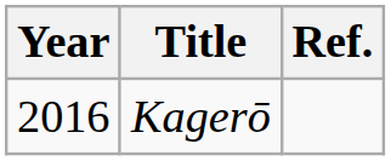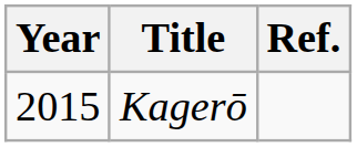Kagerō | Year: 2016 -> 2015
